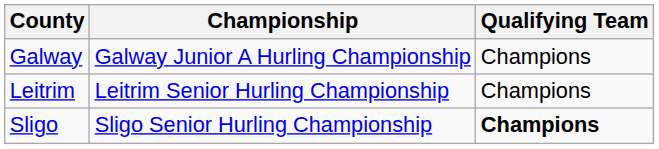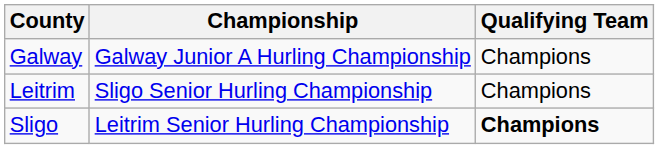Leitrim | Championship: Leitrim Senior Hurling Championship -> Sligo Senior Hurling Championship
Sligo | Championship: Sligo Senior Hurling Championship -> Leitrim Senior Hurling Championship
